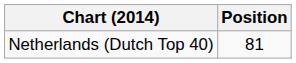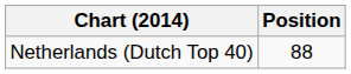Netherlands (Dutch Top 40) | Position: 81 -> 88
